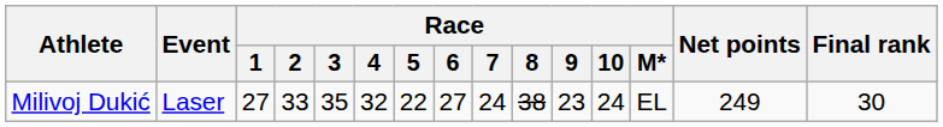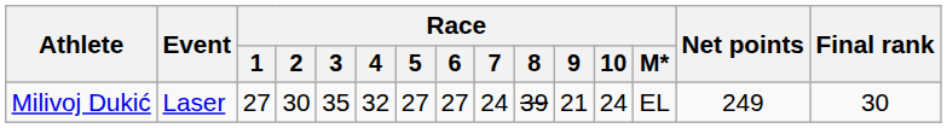Milivoj Dukić | Race / 2: 33 -> 30
Milivoj Dukić | Race / 5: 22 -> 27
Milivoj Dukić | Race / 8: 38 -> 39
Milivoj Dukić | Race / 9: 23 -> 21
